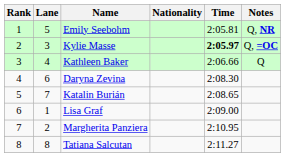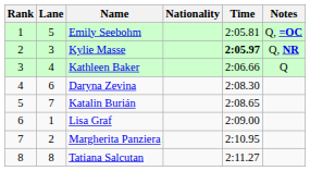Emily Seebohm | Notes: Q, NR -> Q, =OC
Kylie Masse | Notes: Q, =OC -> Q, NR
